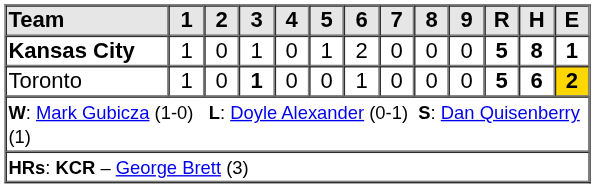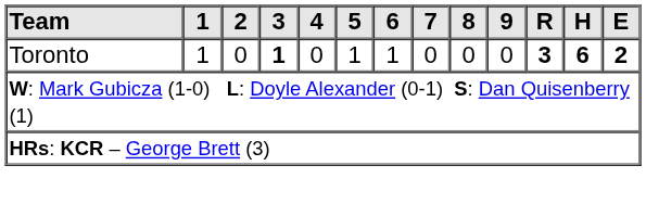- row: Kansas City | 1 | 0 | 1 | 0 | 1 | 2 | 0 | 0 | 0 | 5 | 8 | 1
Toronto | 5: 0 -> 1
Toronto | R: 5 -> 3
Toronto | E: gold background -> no background
